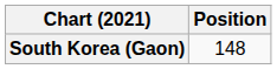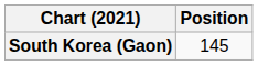South Korea (Gaon) | Position: 148 -> 145
